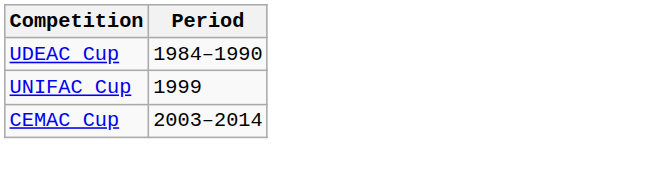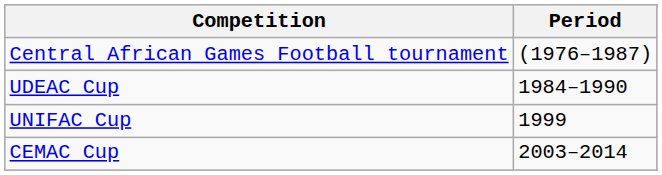+ row: Central African Games Football tournament | (1976–1987)
